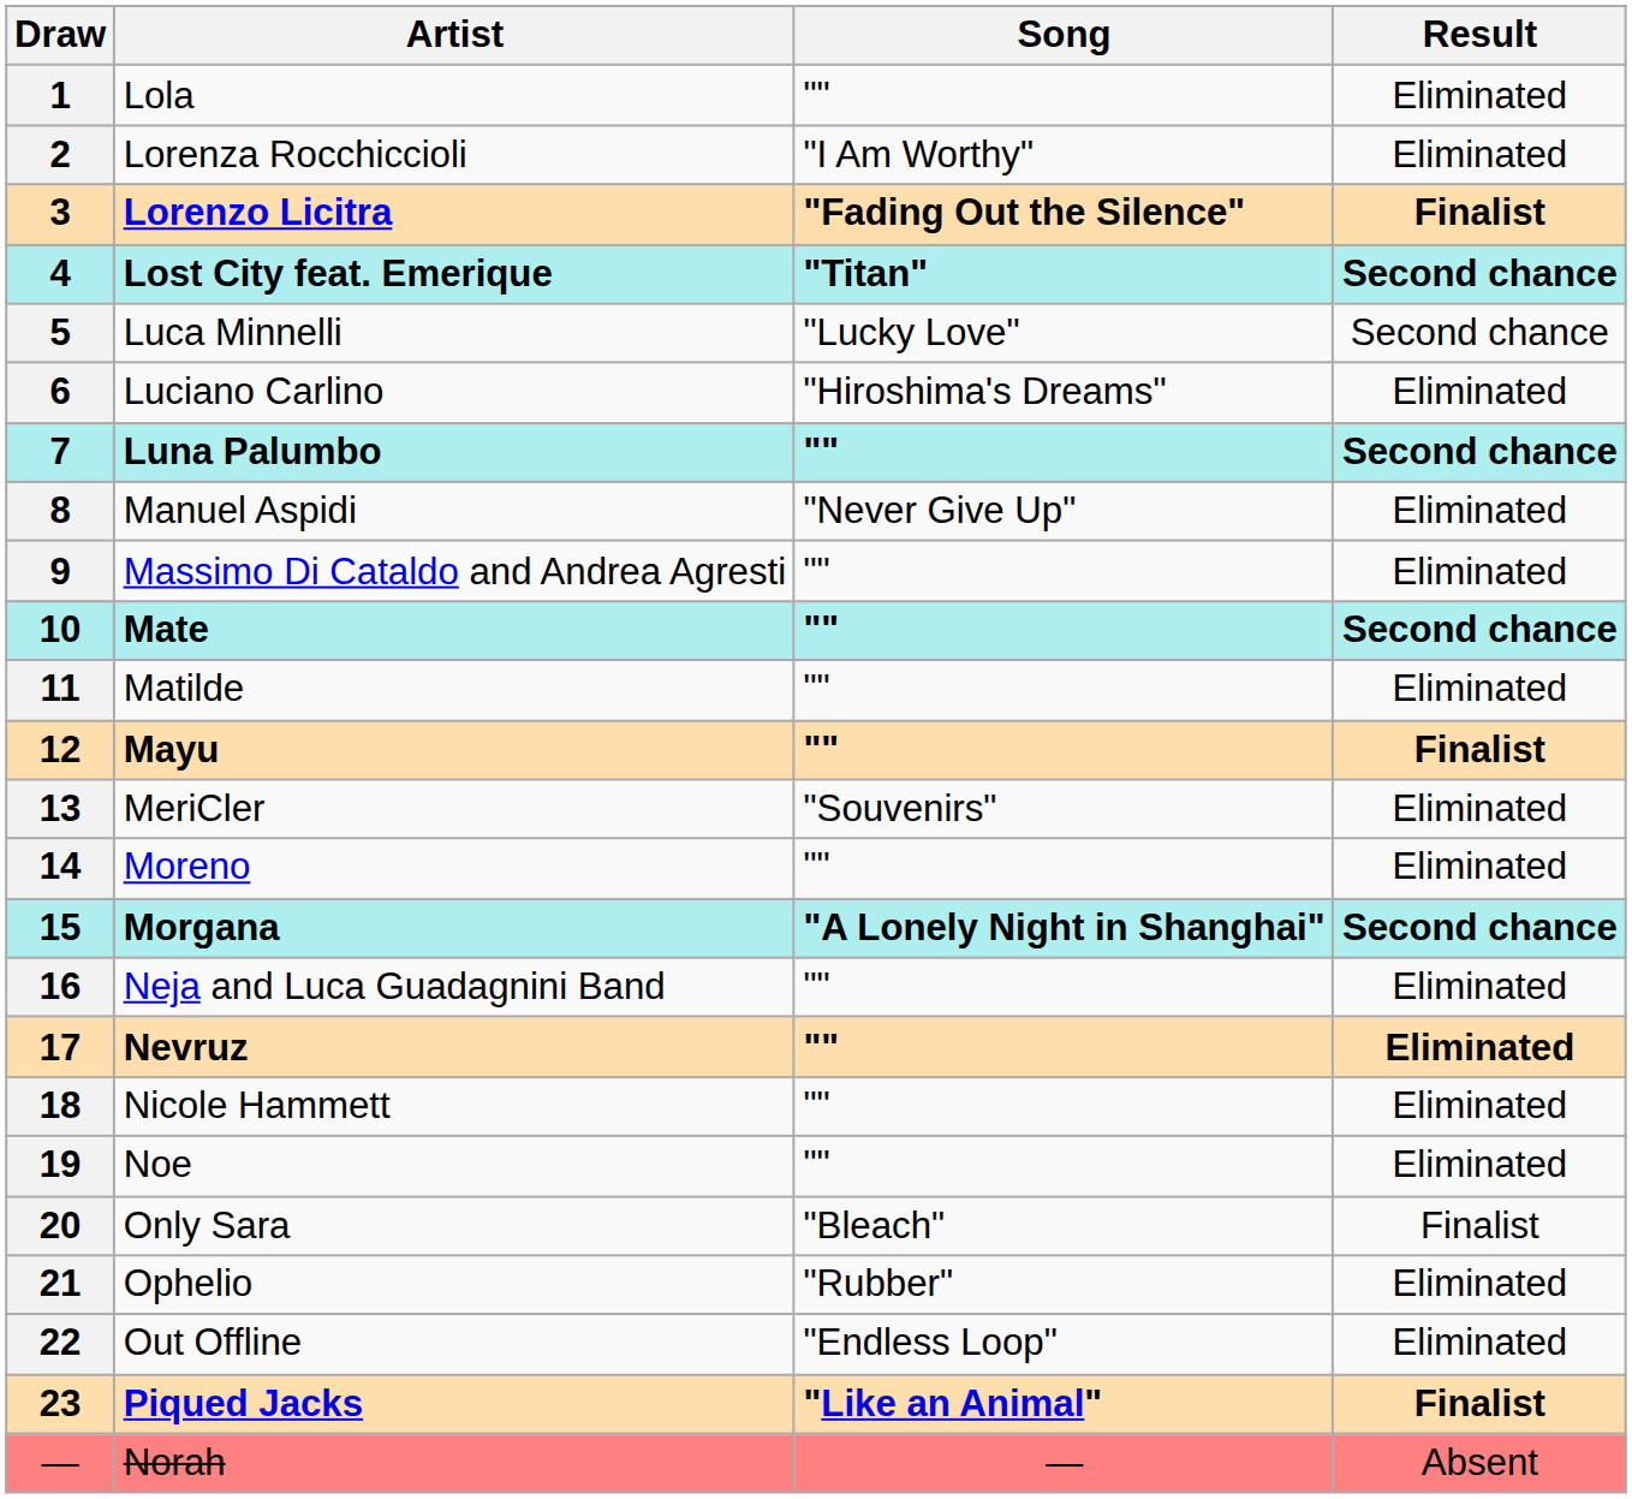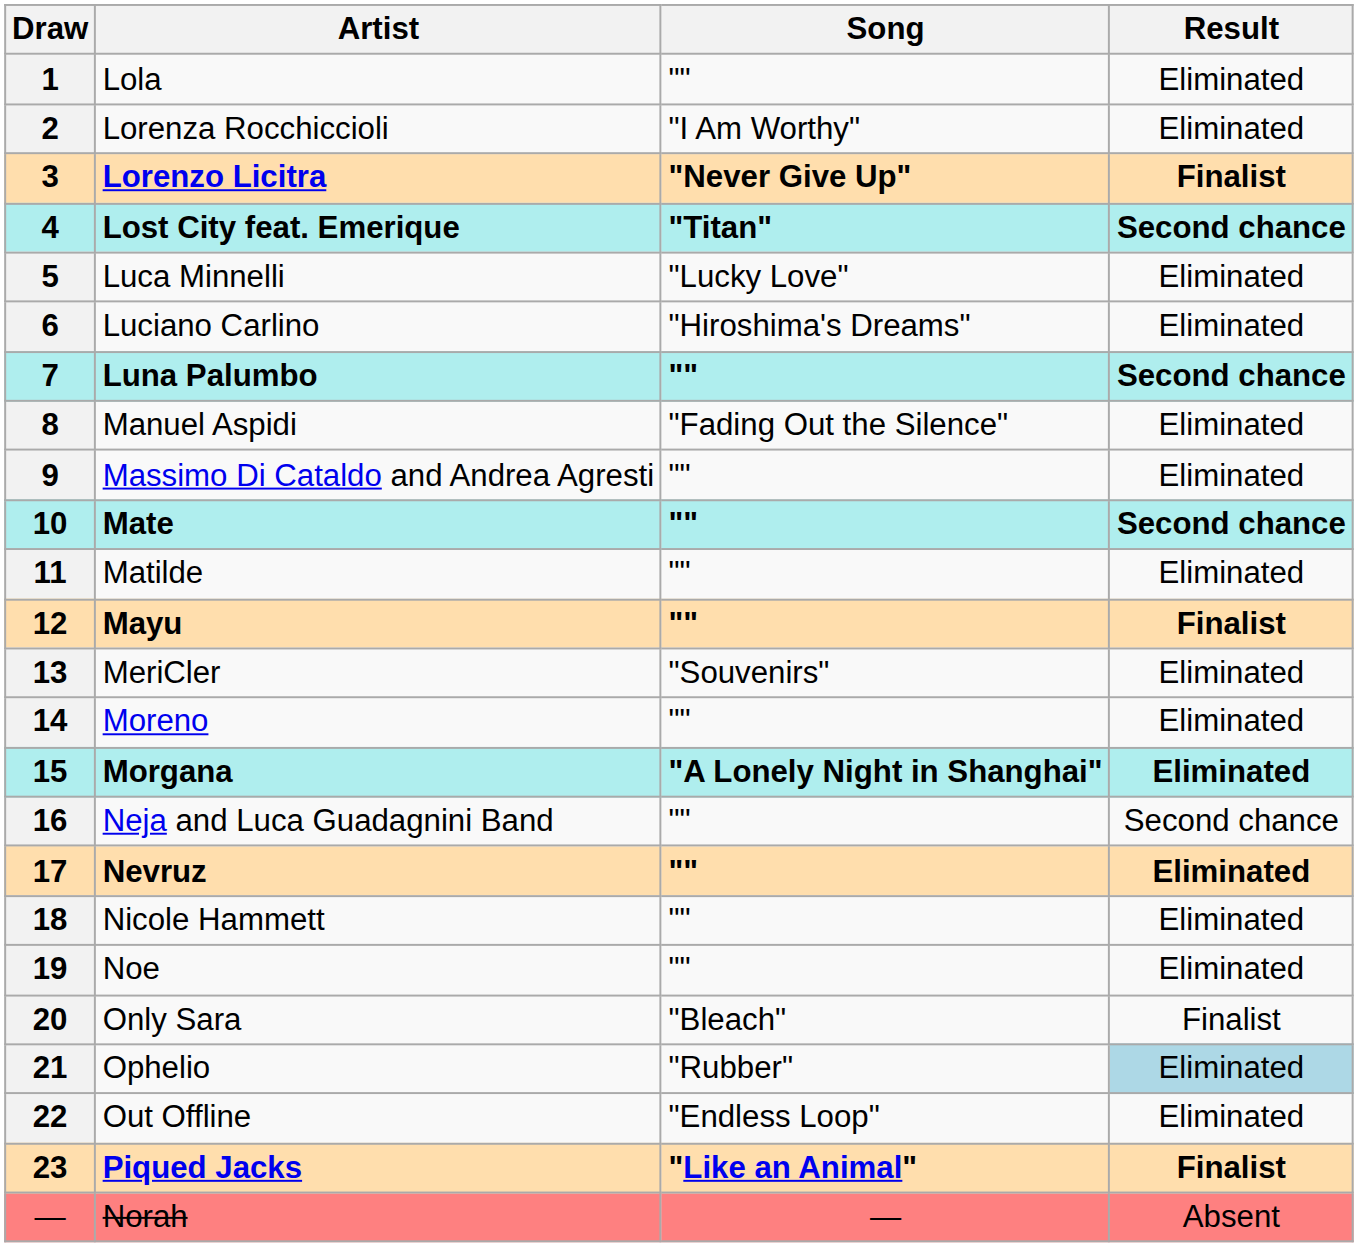Lorenzo Licitra | Song: "Fading Out the Silence" -> "Never Give Up"
Luca Minnelli | Result: Second chance -> Eliminated
Manuel Aspidi | Song: "Never Give Up" -> "Fading Out the Silence"
Morgana | Result: Second chance -> Eliminated
Neja and Luca Guadagnini Band | Result: Eliminated -> Second chance
Ophelio | Result: no background -> lightblue background
